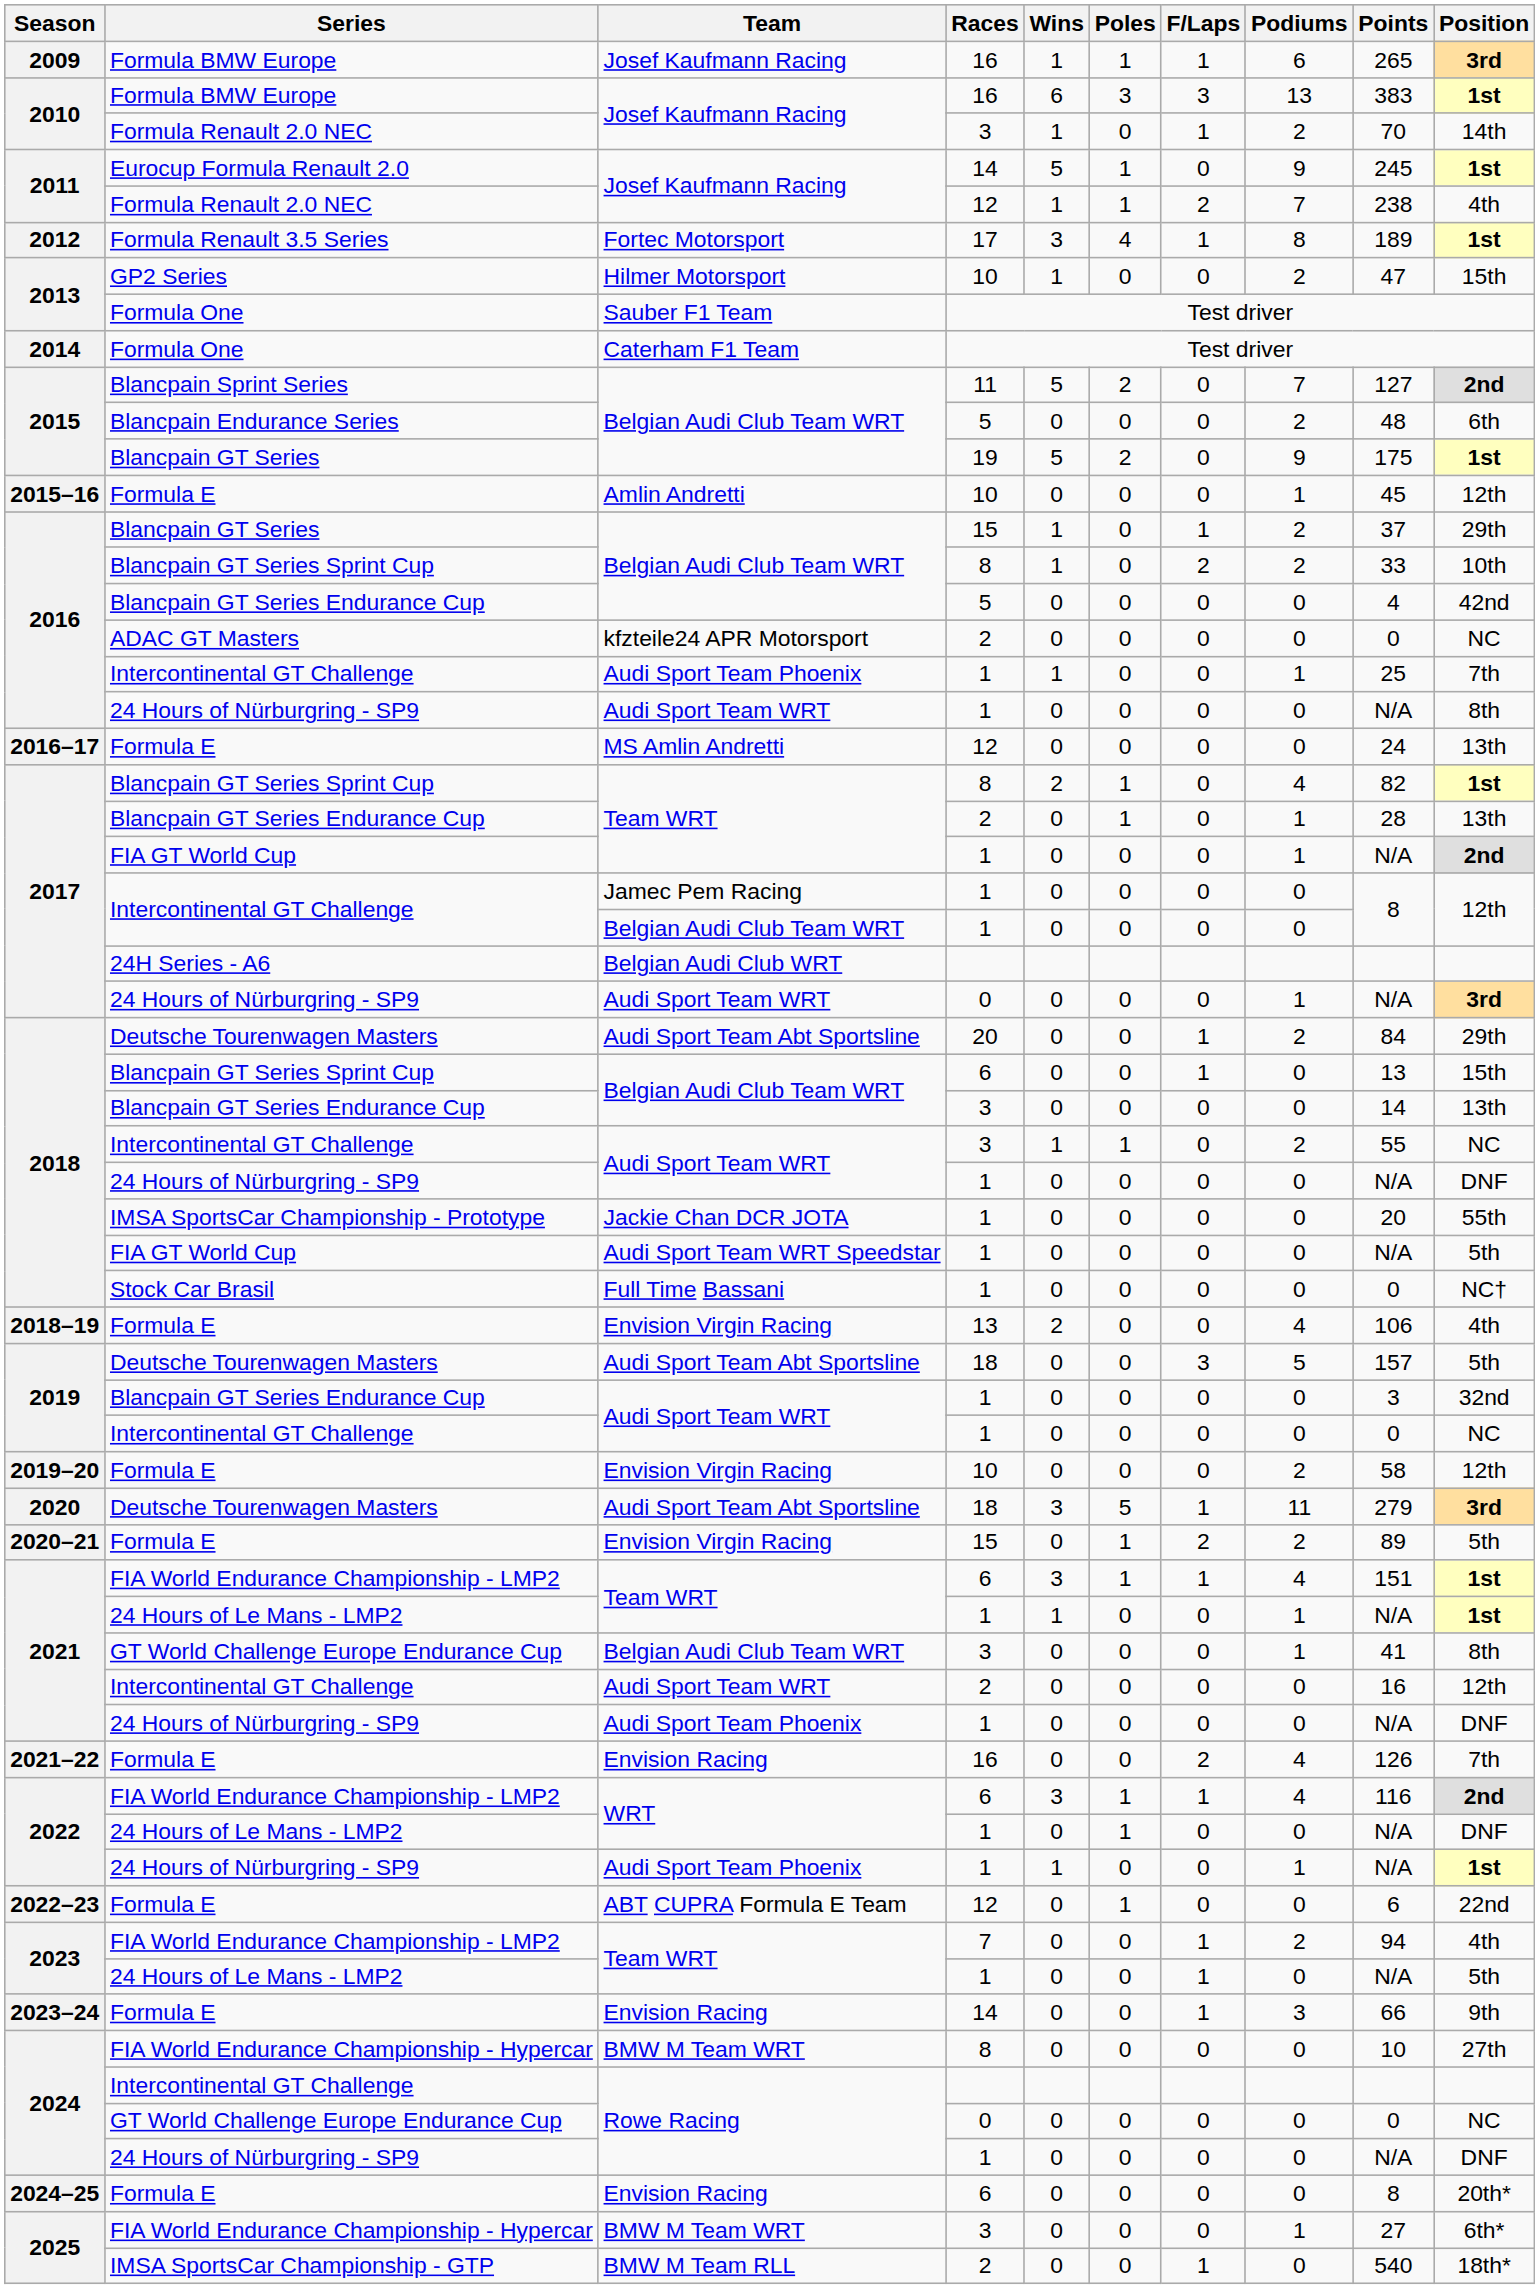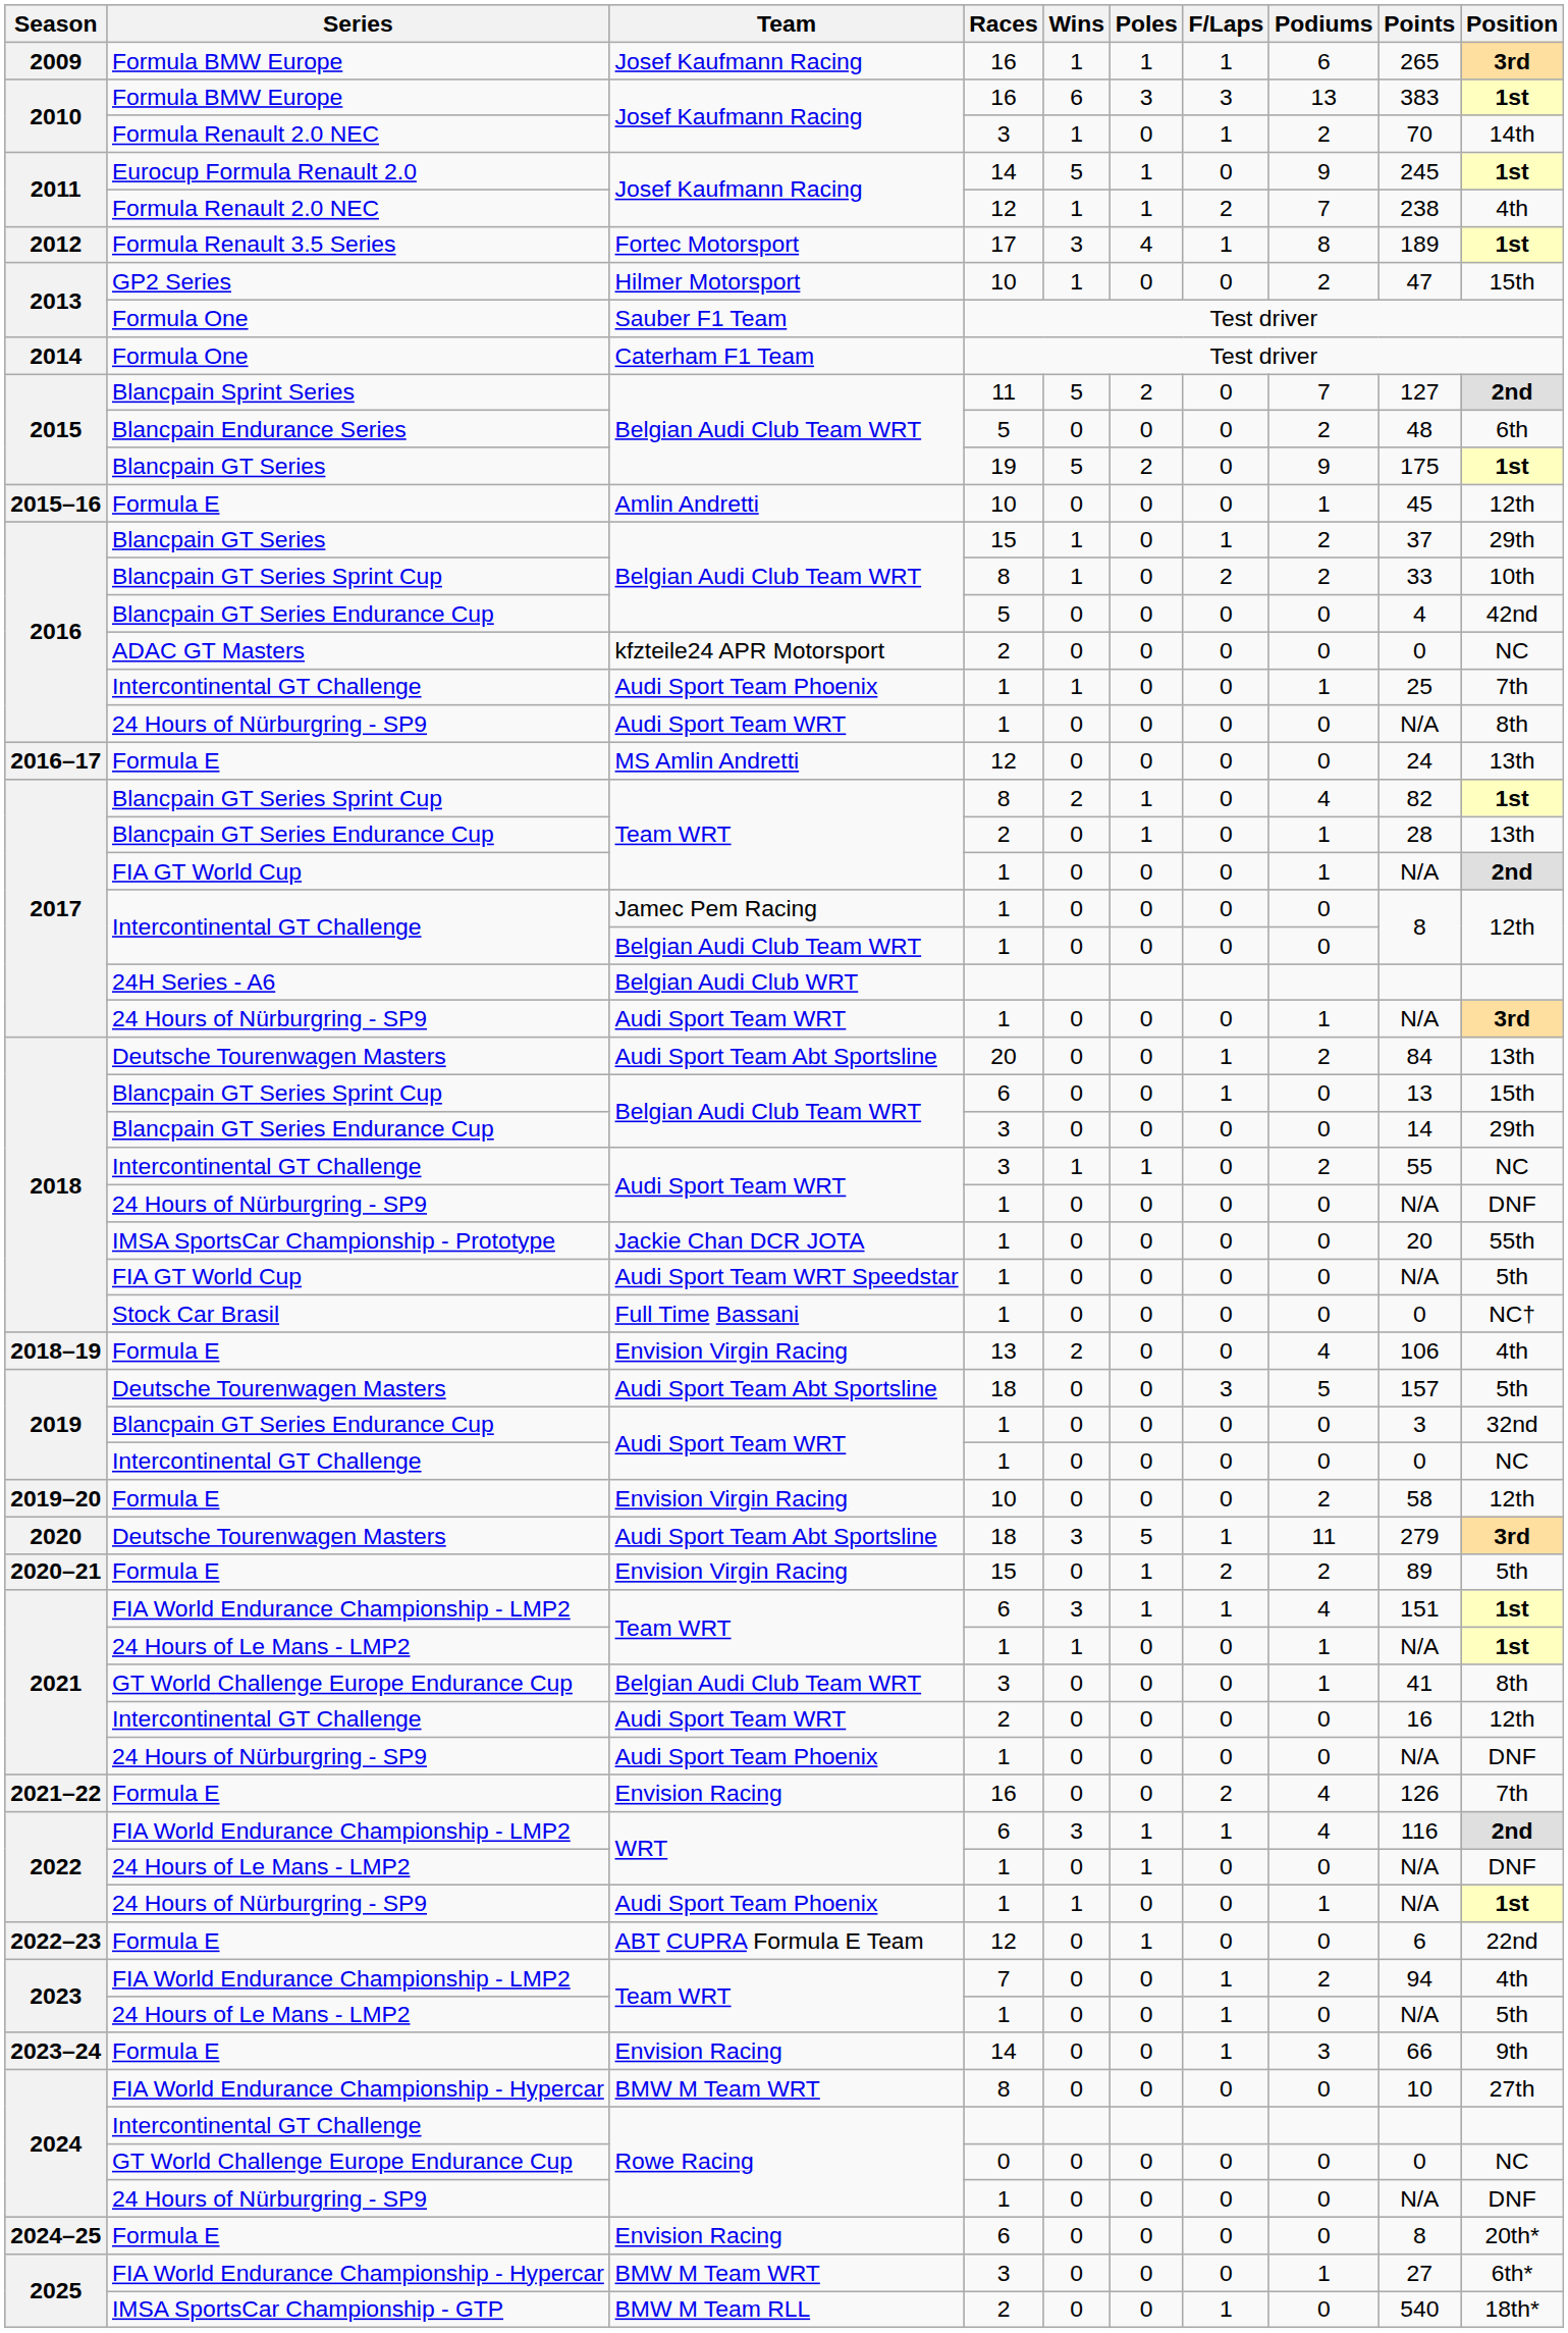2017 / 24 Hours of Nürburgring - SP9 | Races: 0 -> 1
2018 / Deutsche Tourenwagen Masters | Position: 29th -> 13th
2018 / Blancpain GT Series Endurance Cup | Position: 13th -> 29th
